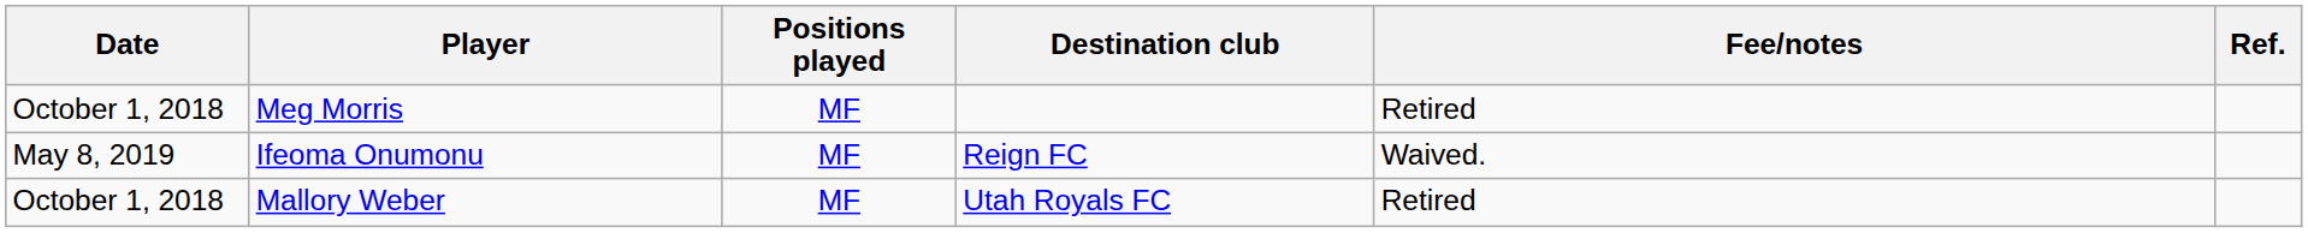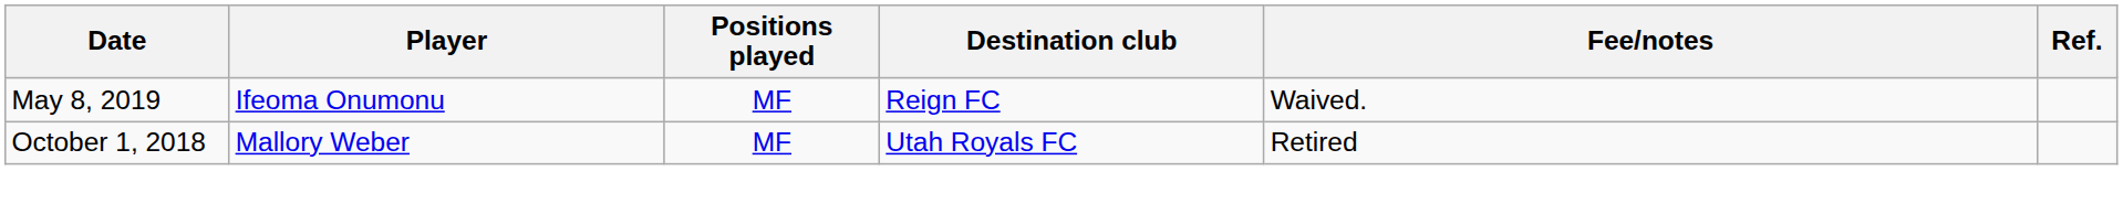- row: October 1, 2018 | Meg Morris | MF | Retired
